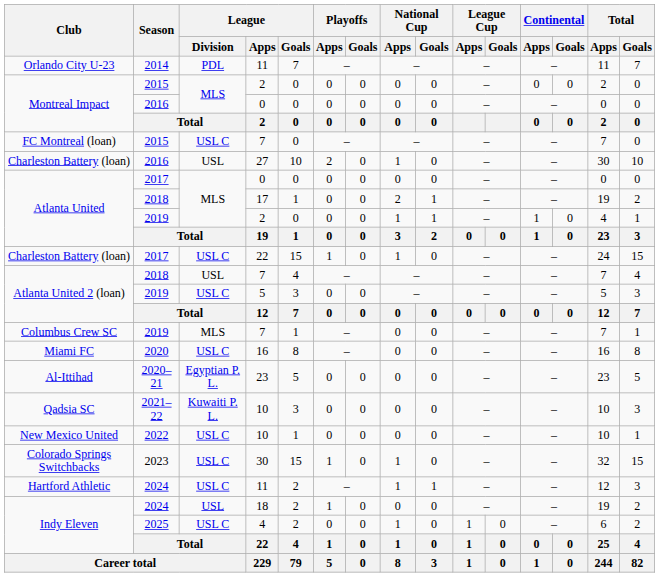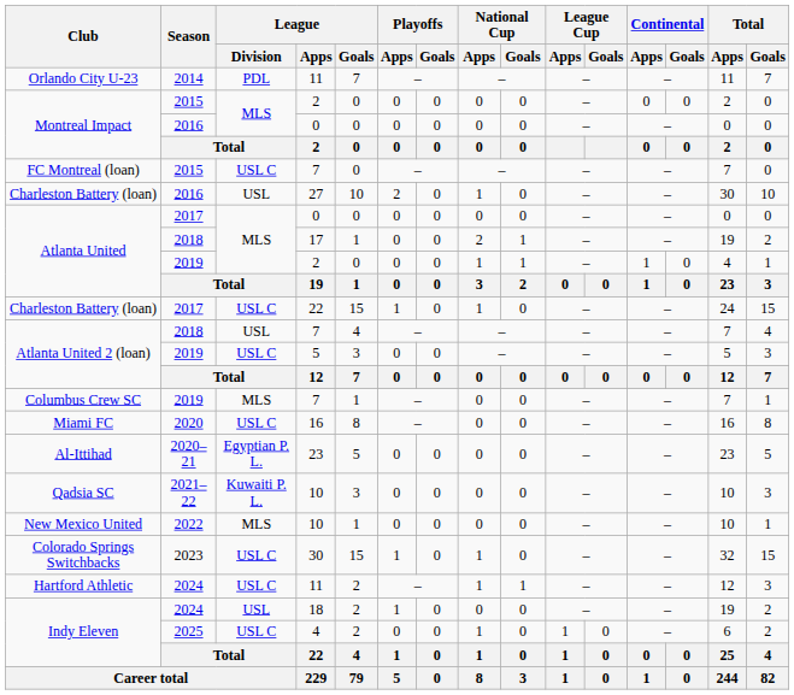New Mexico United | League / Division: USL C -> MLS
